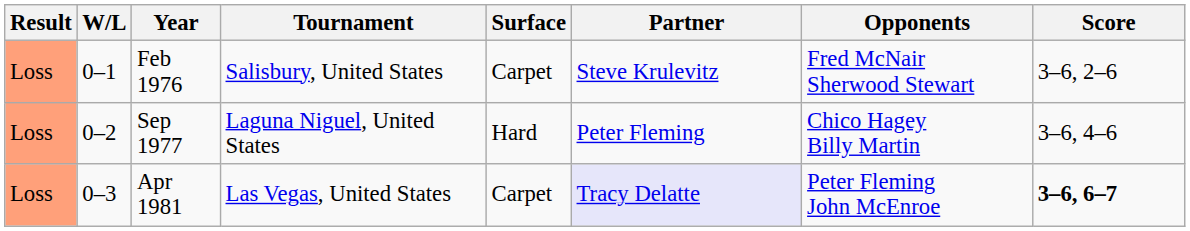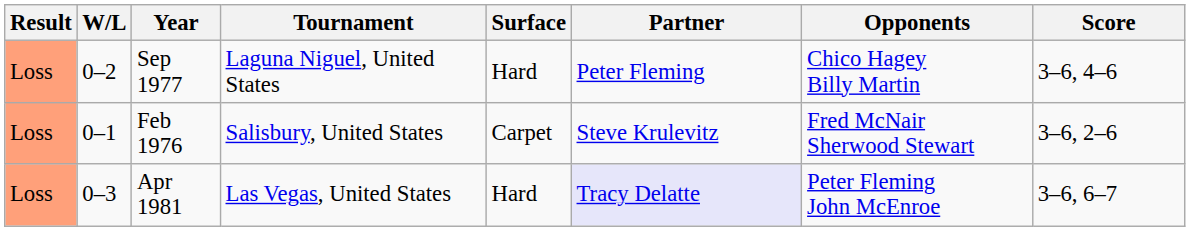rows swapped: Feb 1976 <-> Sep 1977
Apr 1981 | Surface: Carpet -> Hard
Apr 1981 | Score: bold -> normal
